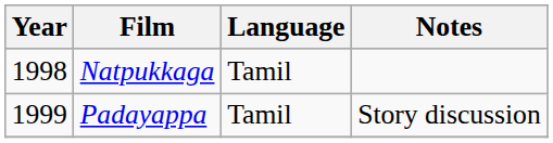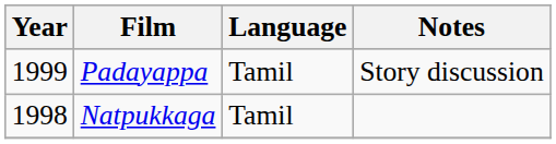rows swapped: Natpukkaga <-> Padayappa
